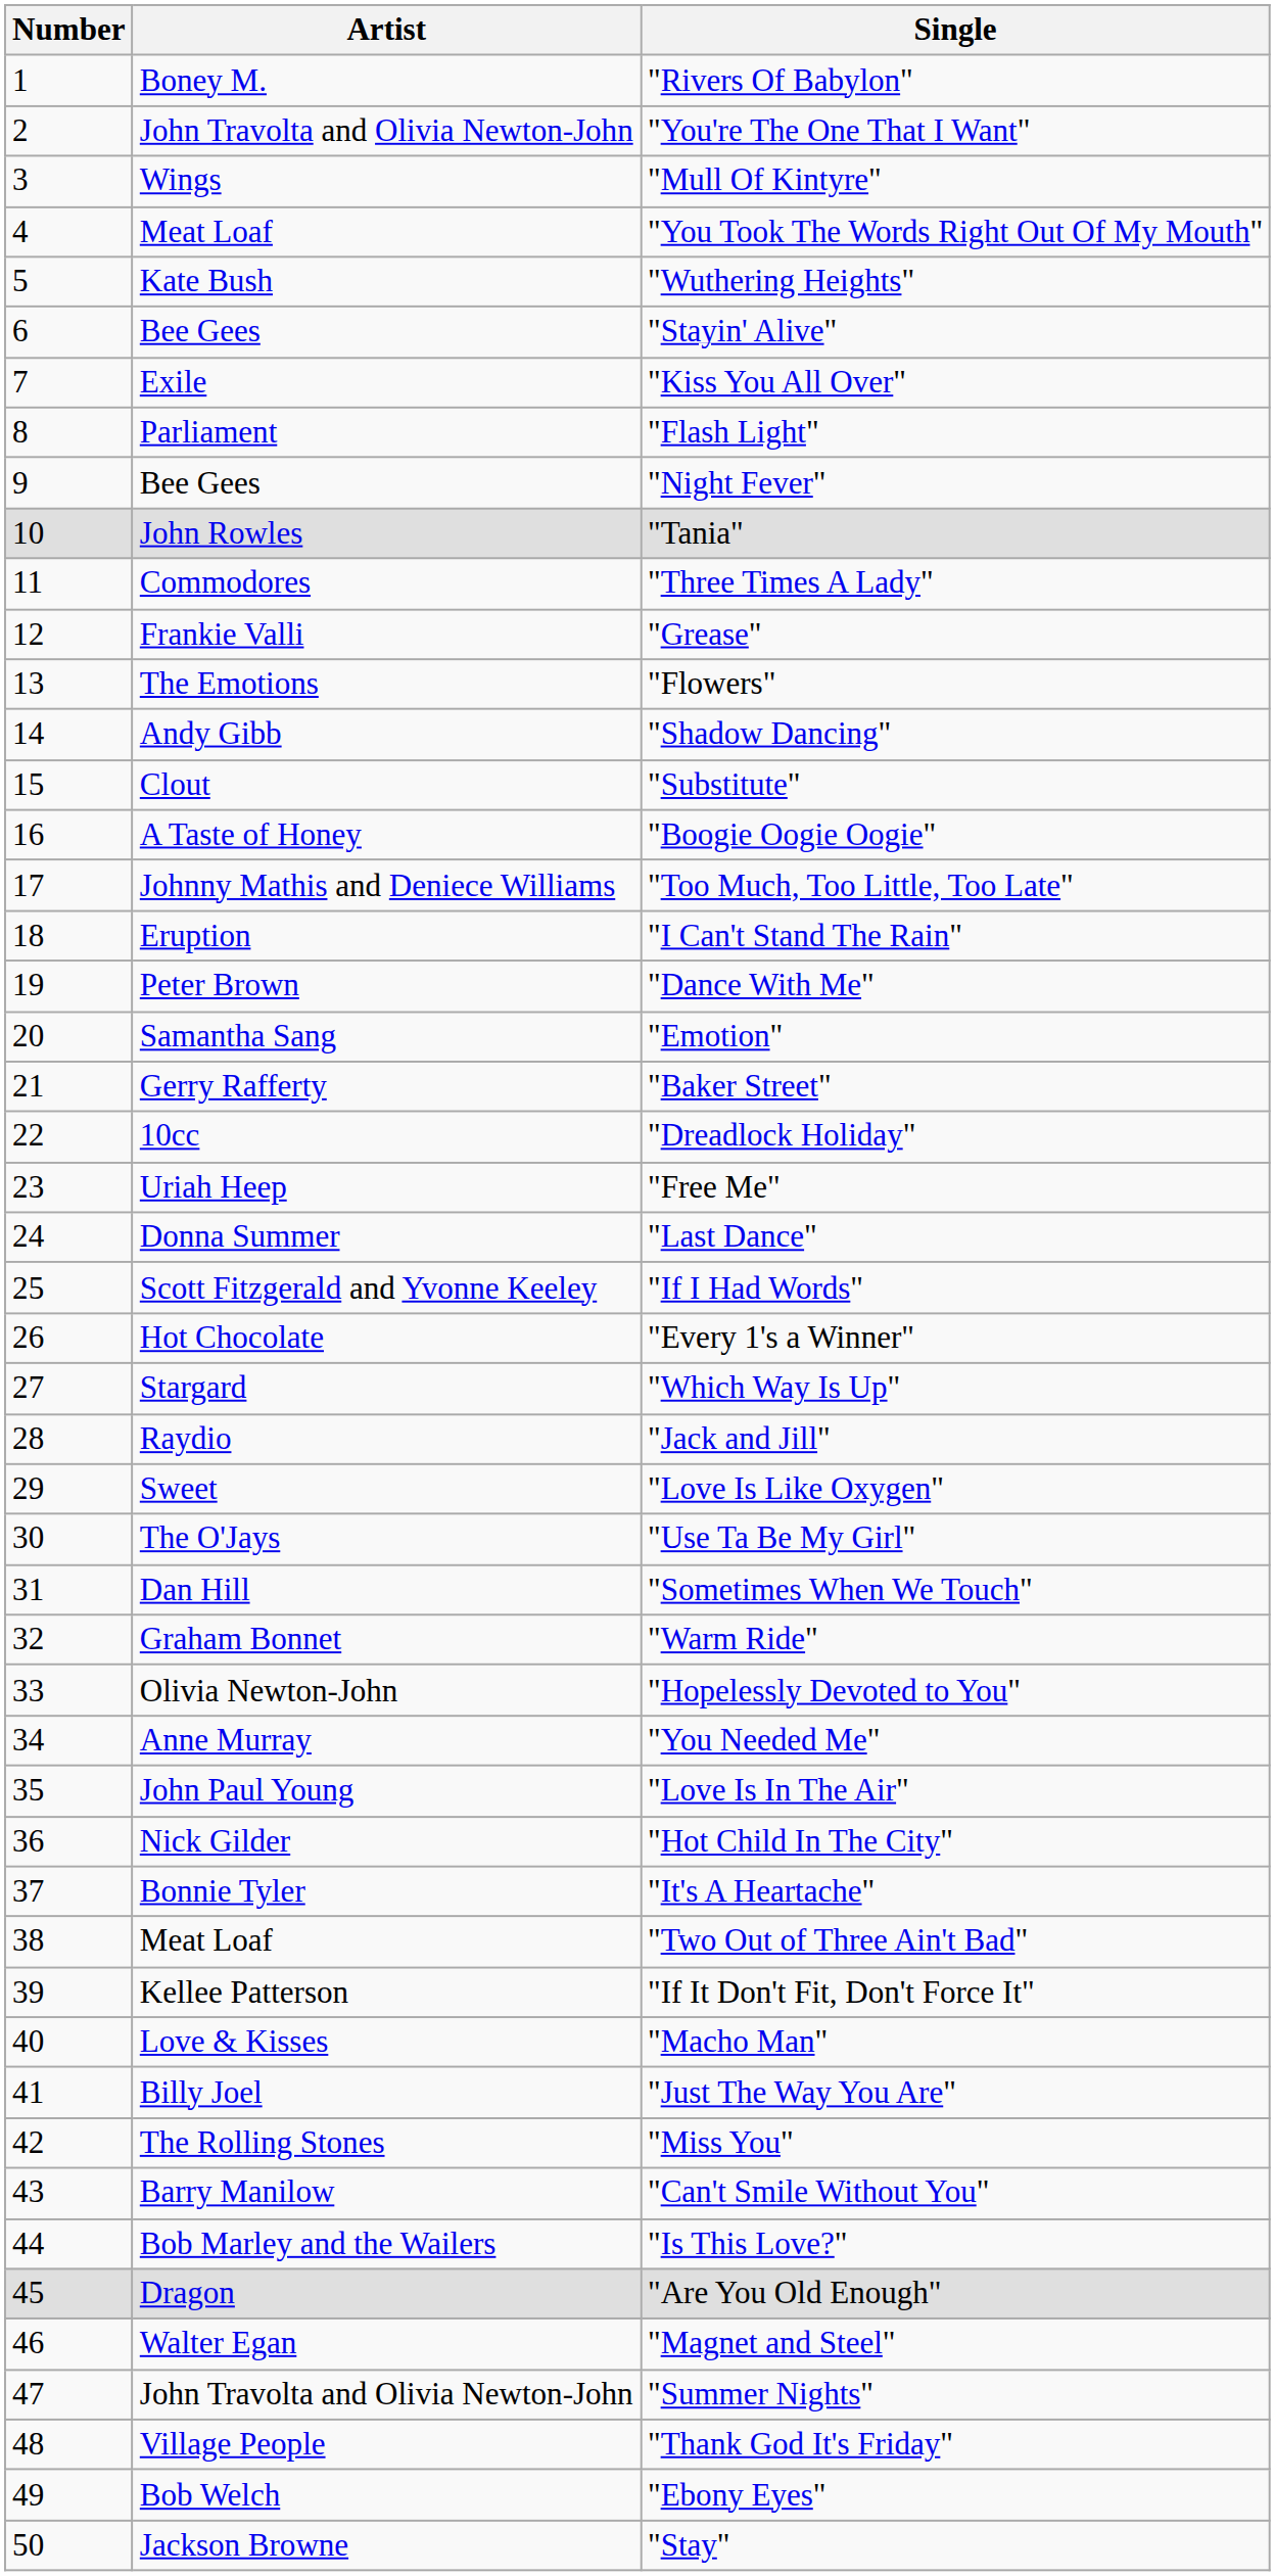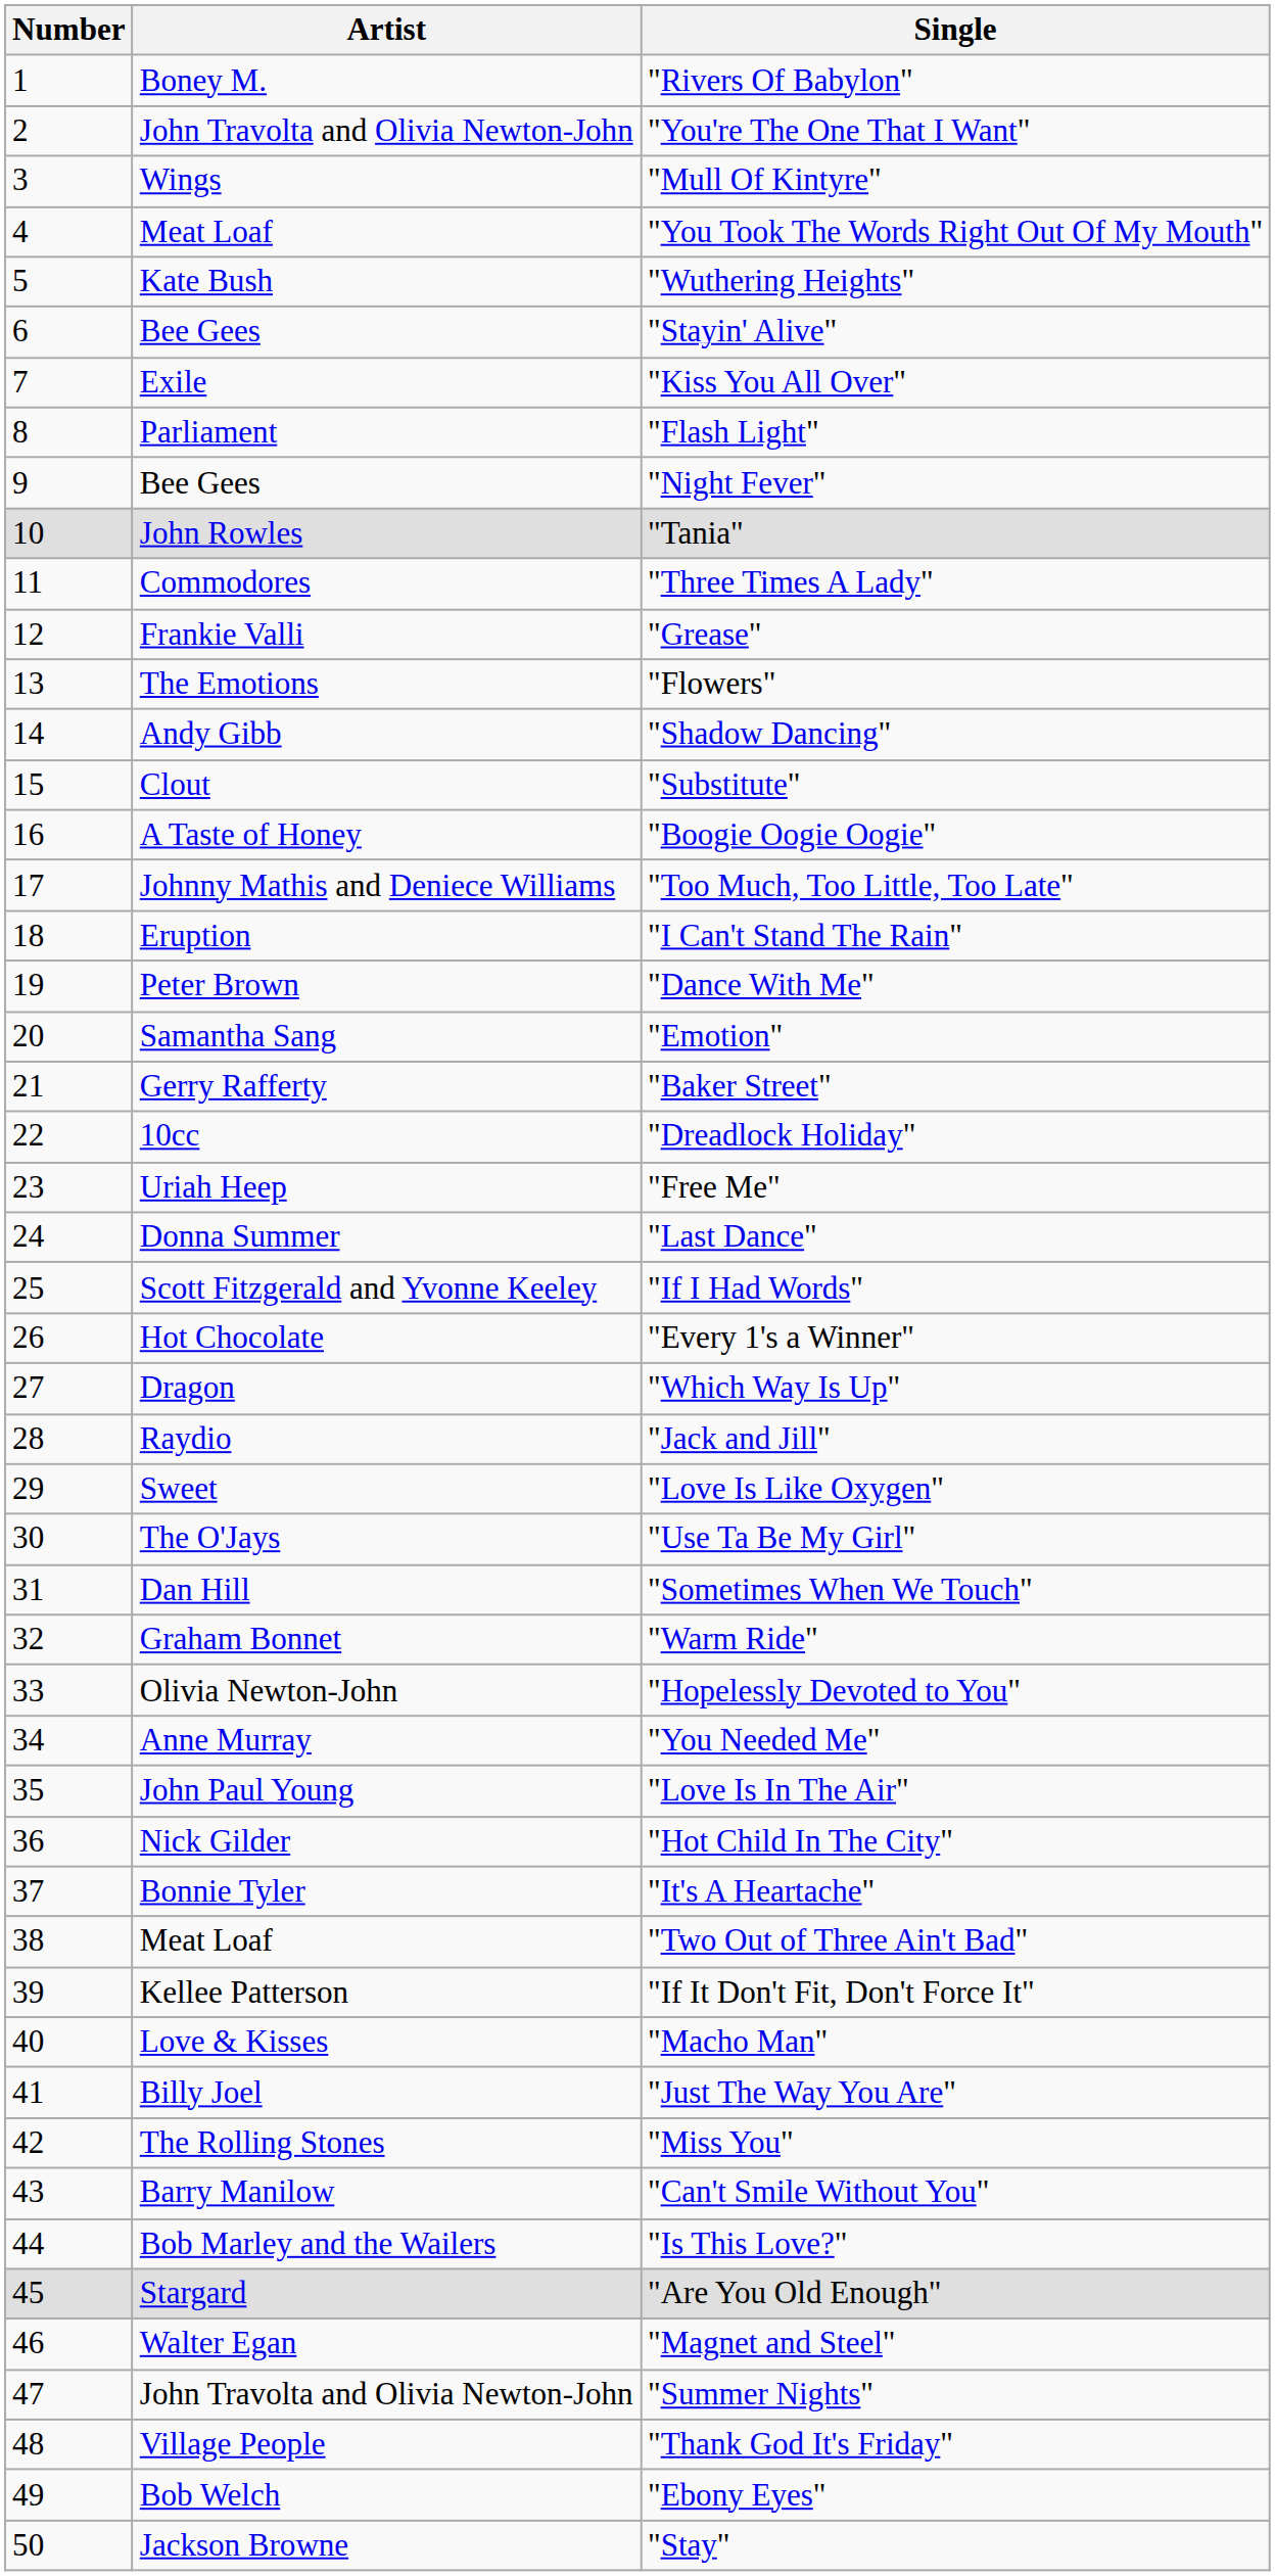"Which Way Is Up" | Artist: Stargard -> Dragon
"Are You Old Enough" | Artist: Dragon -> Stargard
